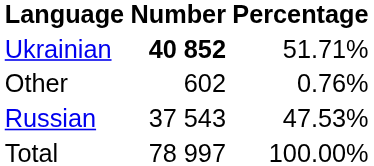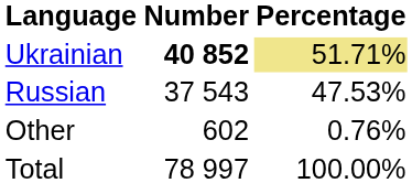Ukrainian | Percentage: no background -> khaki background
rows swapped: Russian <-> Other
